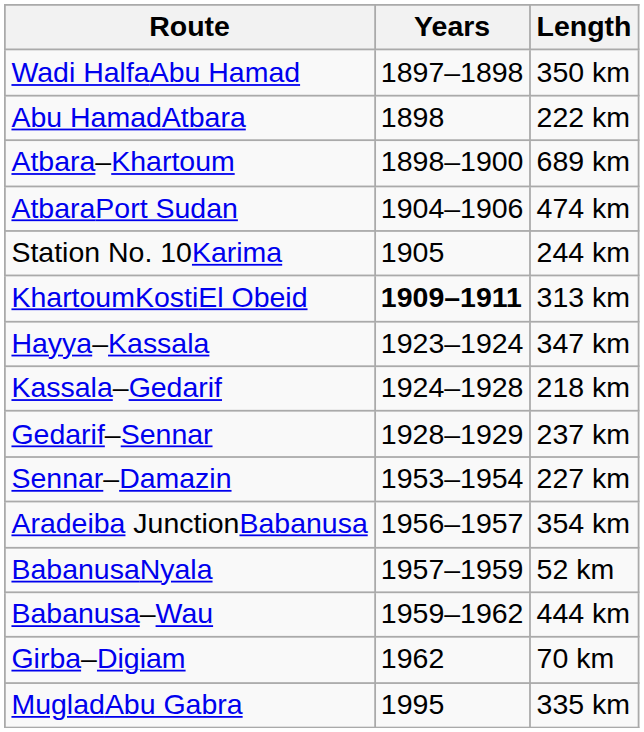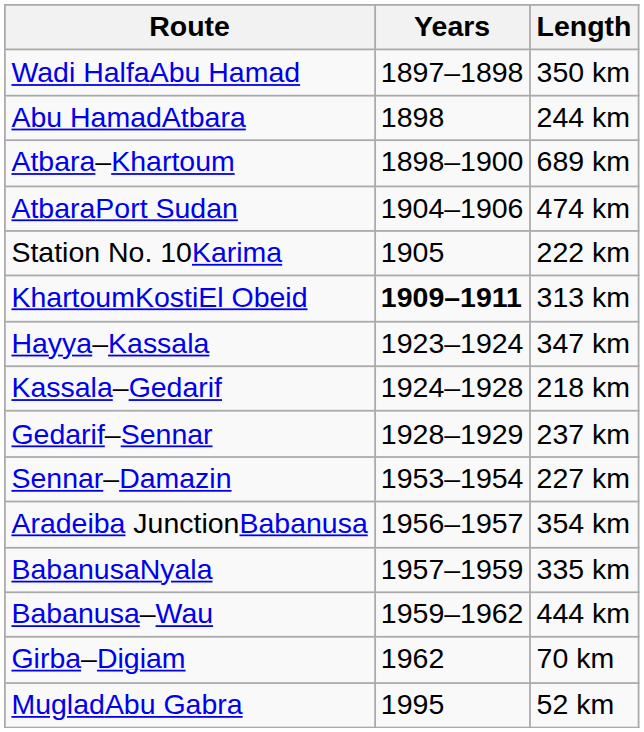Abu HamadAtbara | Length: 222 km -> 244 km
Station No. 10Karima | Length: 244 km -> 222 km
BabanusaNyala | Length: 52 km -> 335 km
MugladAbu Gabra | Length: 335 km -> 52 km
